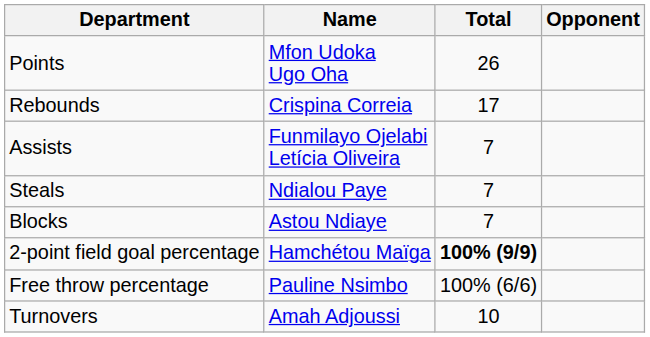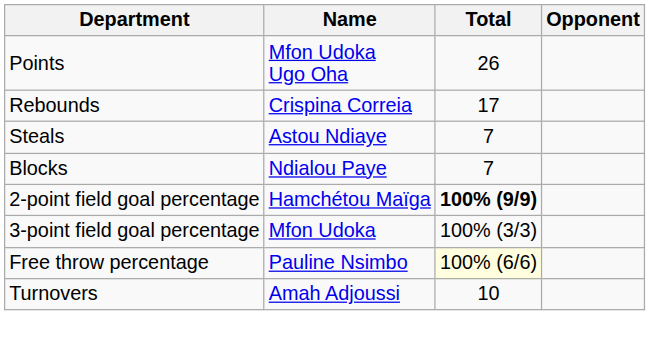- row: Assists | Funmilayo Ojelabi Letícia Oliveira | 7
Steals | Name: Ndialou Paye -> Astou Ndiaye
Blocks | Name: Astou Ndiaye -> Ndialou Paye
+ row: 3-point field goal percentage | Mfon Udoka | 100% (3/3)
Free throw percentage | Total: no background -> lightyellow background
